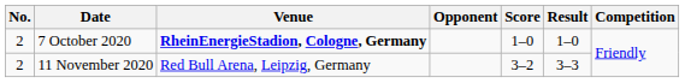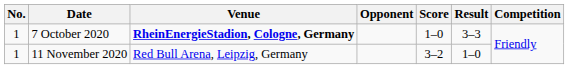7 October 2020 | No.: 2 -> 1
7 October 2020 | Result: 1–0 -> 3–3
11 November 2020 | No.: 2 -> 1
11 November 2020 | Result: 3–3 -> 1–0
